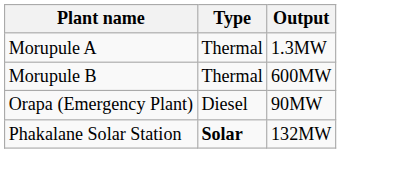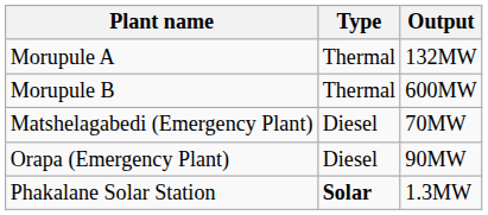Morupule A | Output: 1.3MW -> 132MW
+ row: Matshelagabedi (Emergency Plant) | Diesel | 70MW
Phakalane Solar Station | Output: 132MW -> 1.3MW
